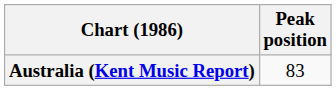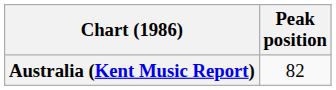Australia (Kent Music Report) | Peak position: 83 -> 82
